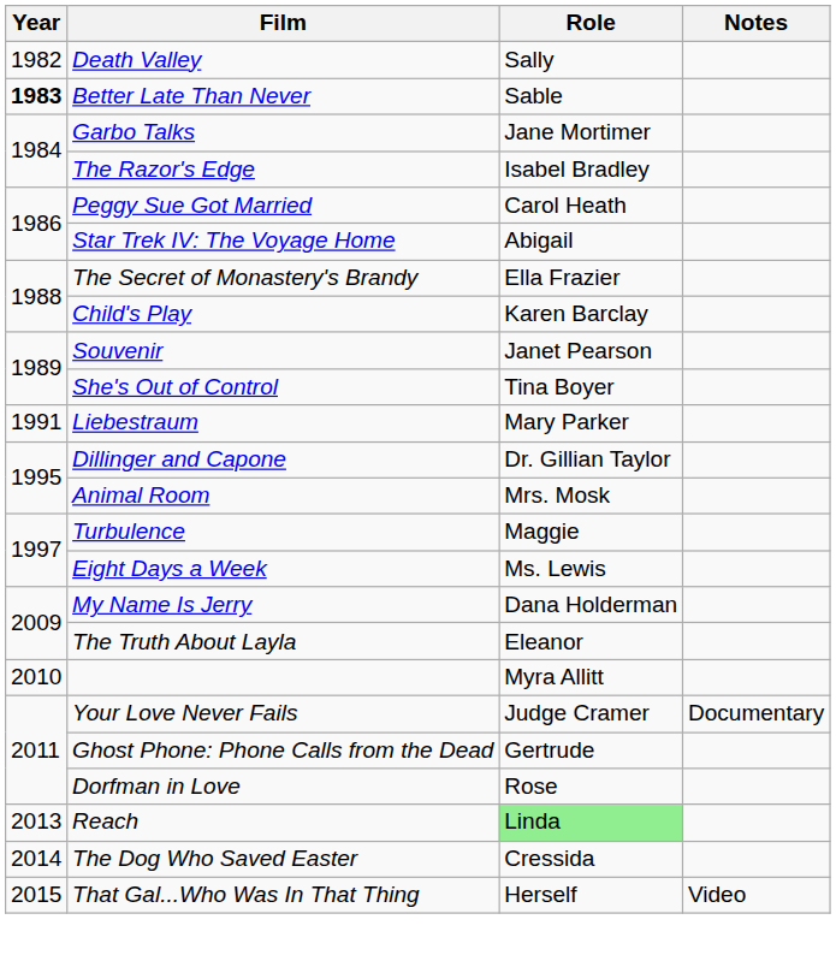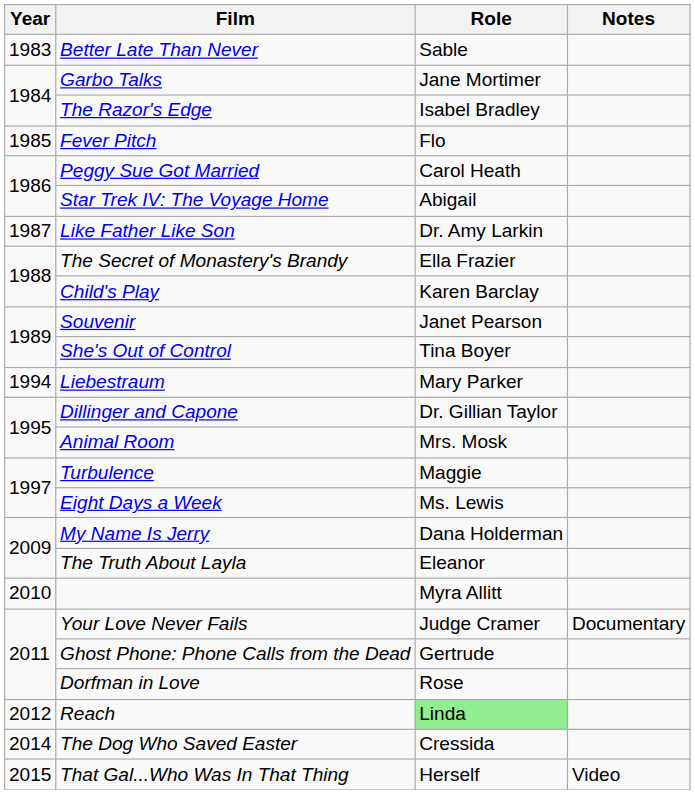- row: 1982 | Death Valley | Sally
Better Late Than Never | Year: bold -> normal
+ row: 1985 | Fever Pitch | Flo
+ row: 1987 | Like Father Like Son | Dr. Amy Larkin
Liebestraum | Year: 1991 -> 1994
Reach | Year: 2013 -> 2012
